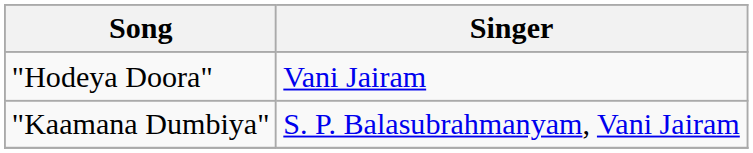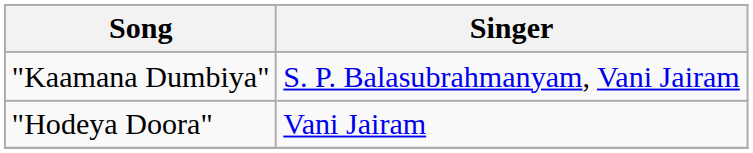rows swapped: "Kaamana Dumbiya" <-> "Hodeya Doora"
